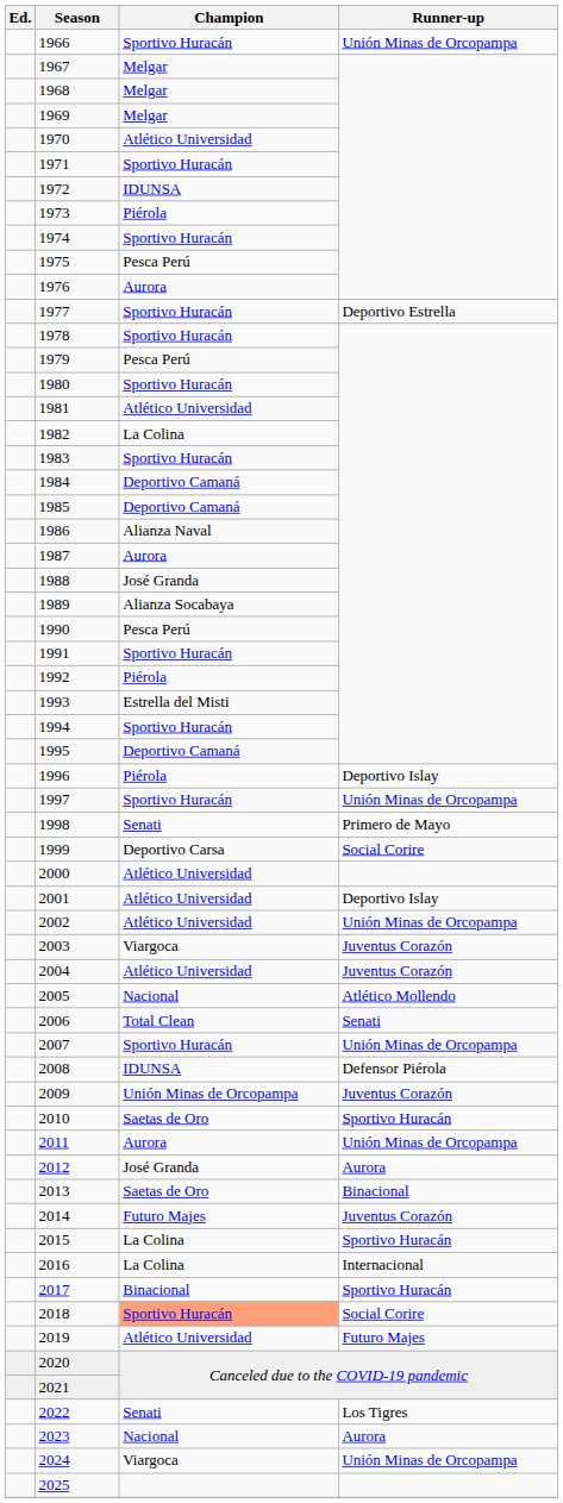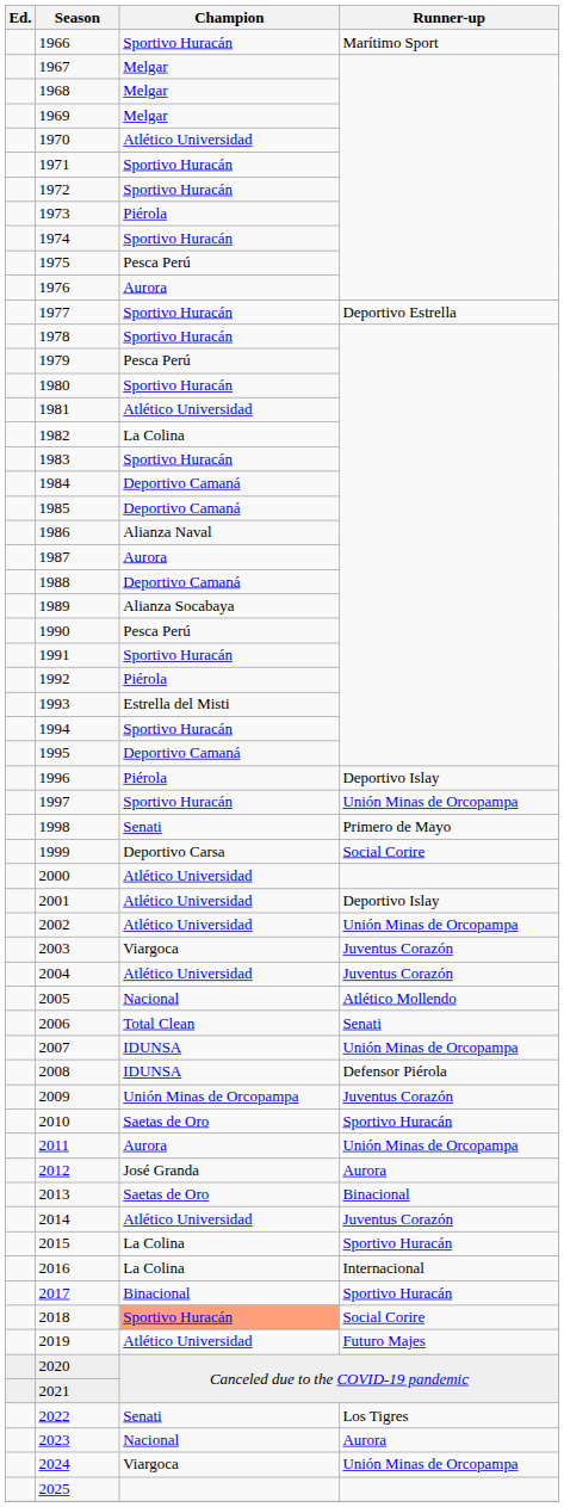1966 | Runner-up: Unión Minas de Orcopampa -> Marítimo Sport
1972 | Champion: IDUNSA -> Sportivo Huracán
1988 | Champion: José Granda -> Deportivo Camaná
2007 | Champion: Sportivo Huracán -> IDUNSA
2014 | Champion: Futuro Majes -> Atlético Universidad
